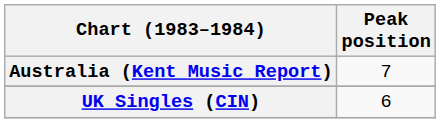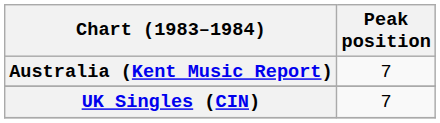UK Singles (CIN) | Peak position: 6 -> 7
